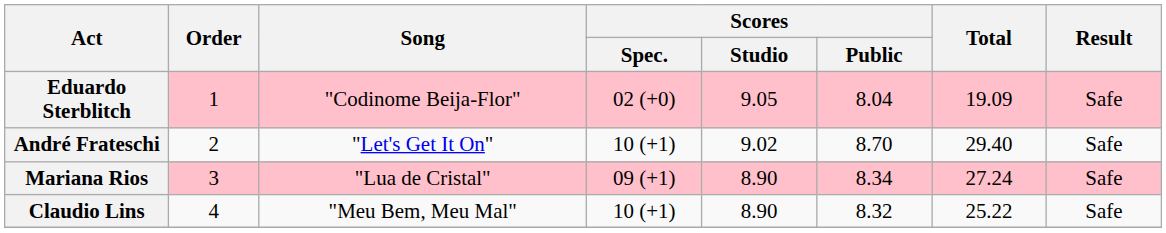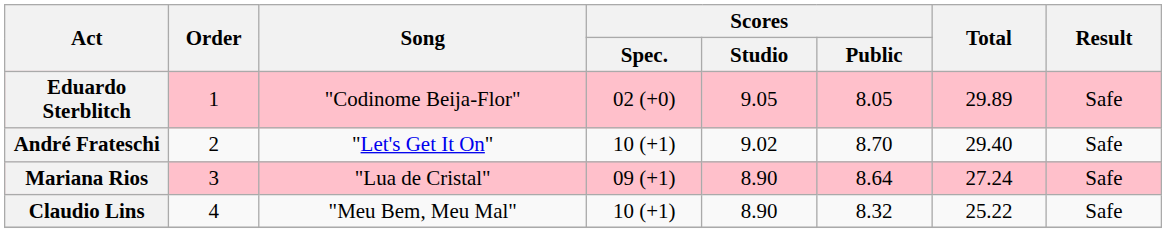Eduardo Sterblitch | Scores / Public: 8.04 -> 8.05
Eduardo Sterblitch | Total: 19.09 -> 29.89
Mariana Rios | Scores / Public: 8.34 -> 8.64
